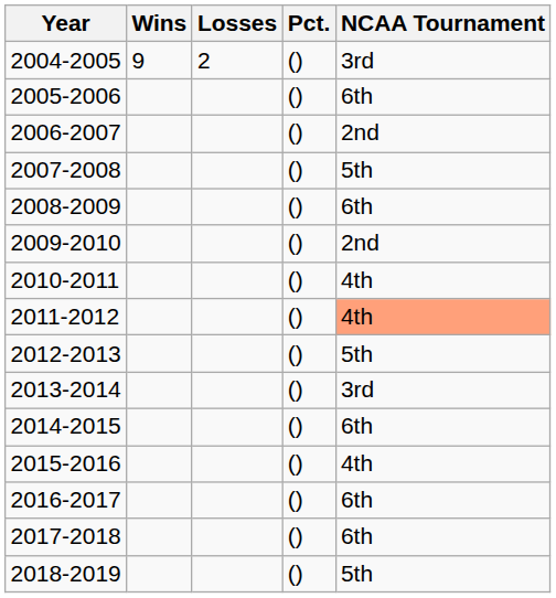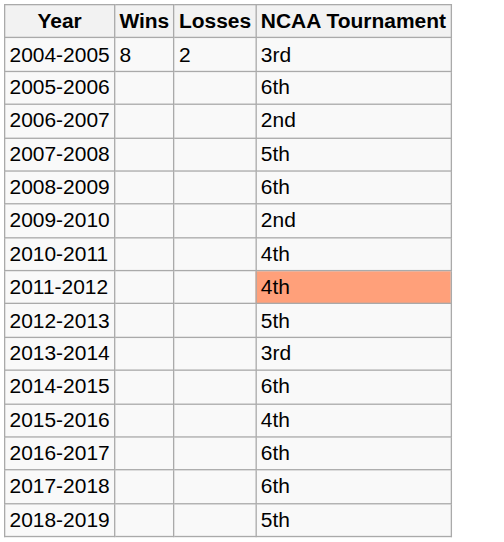- column: Pct. | () | () | () | () | () | () | () | () | () | () | () | () | () | () | ()
2004-2005 | Wins: 9 -> 8
